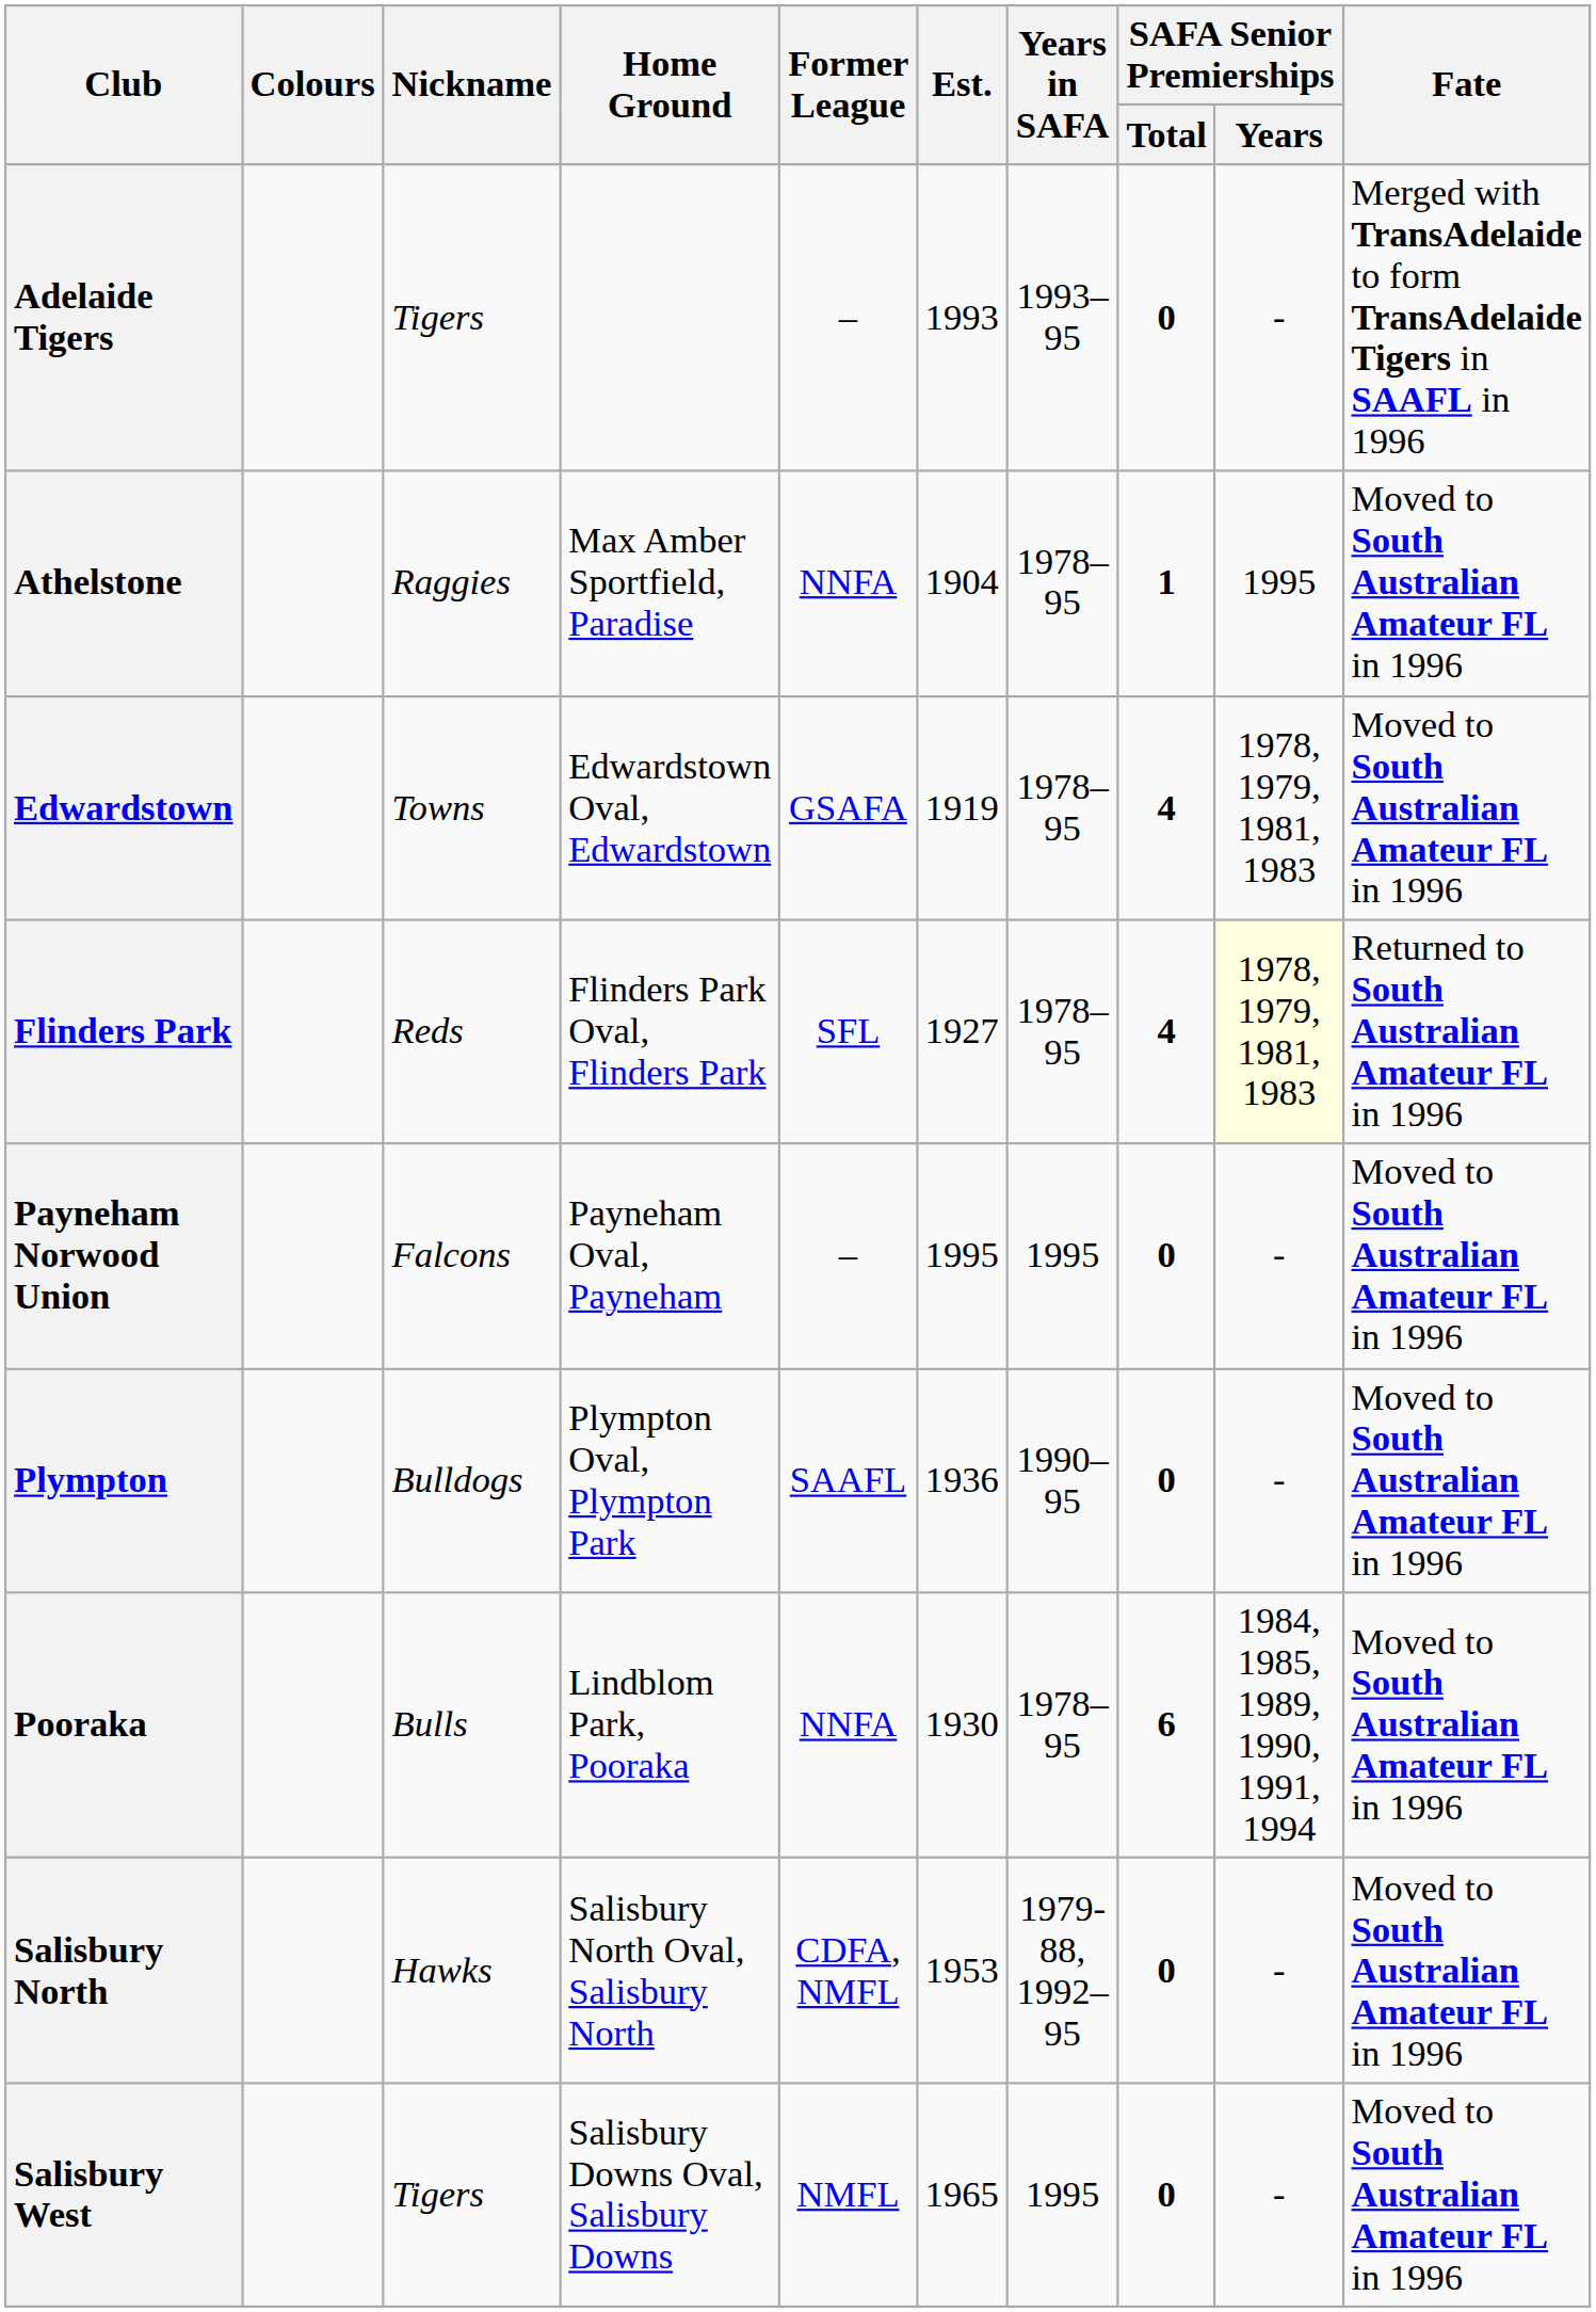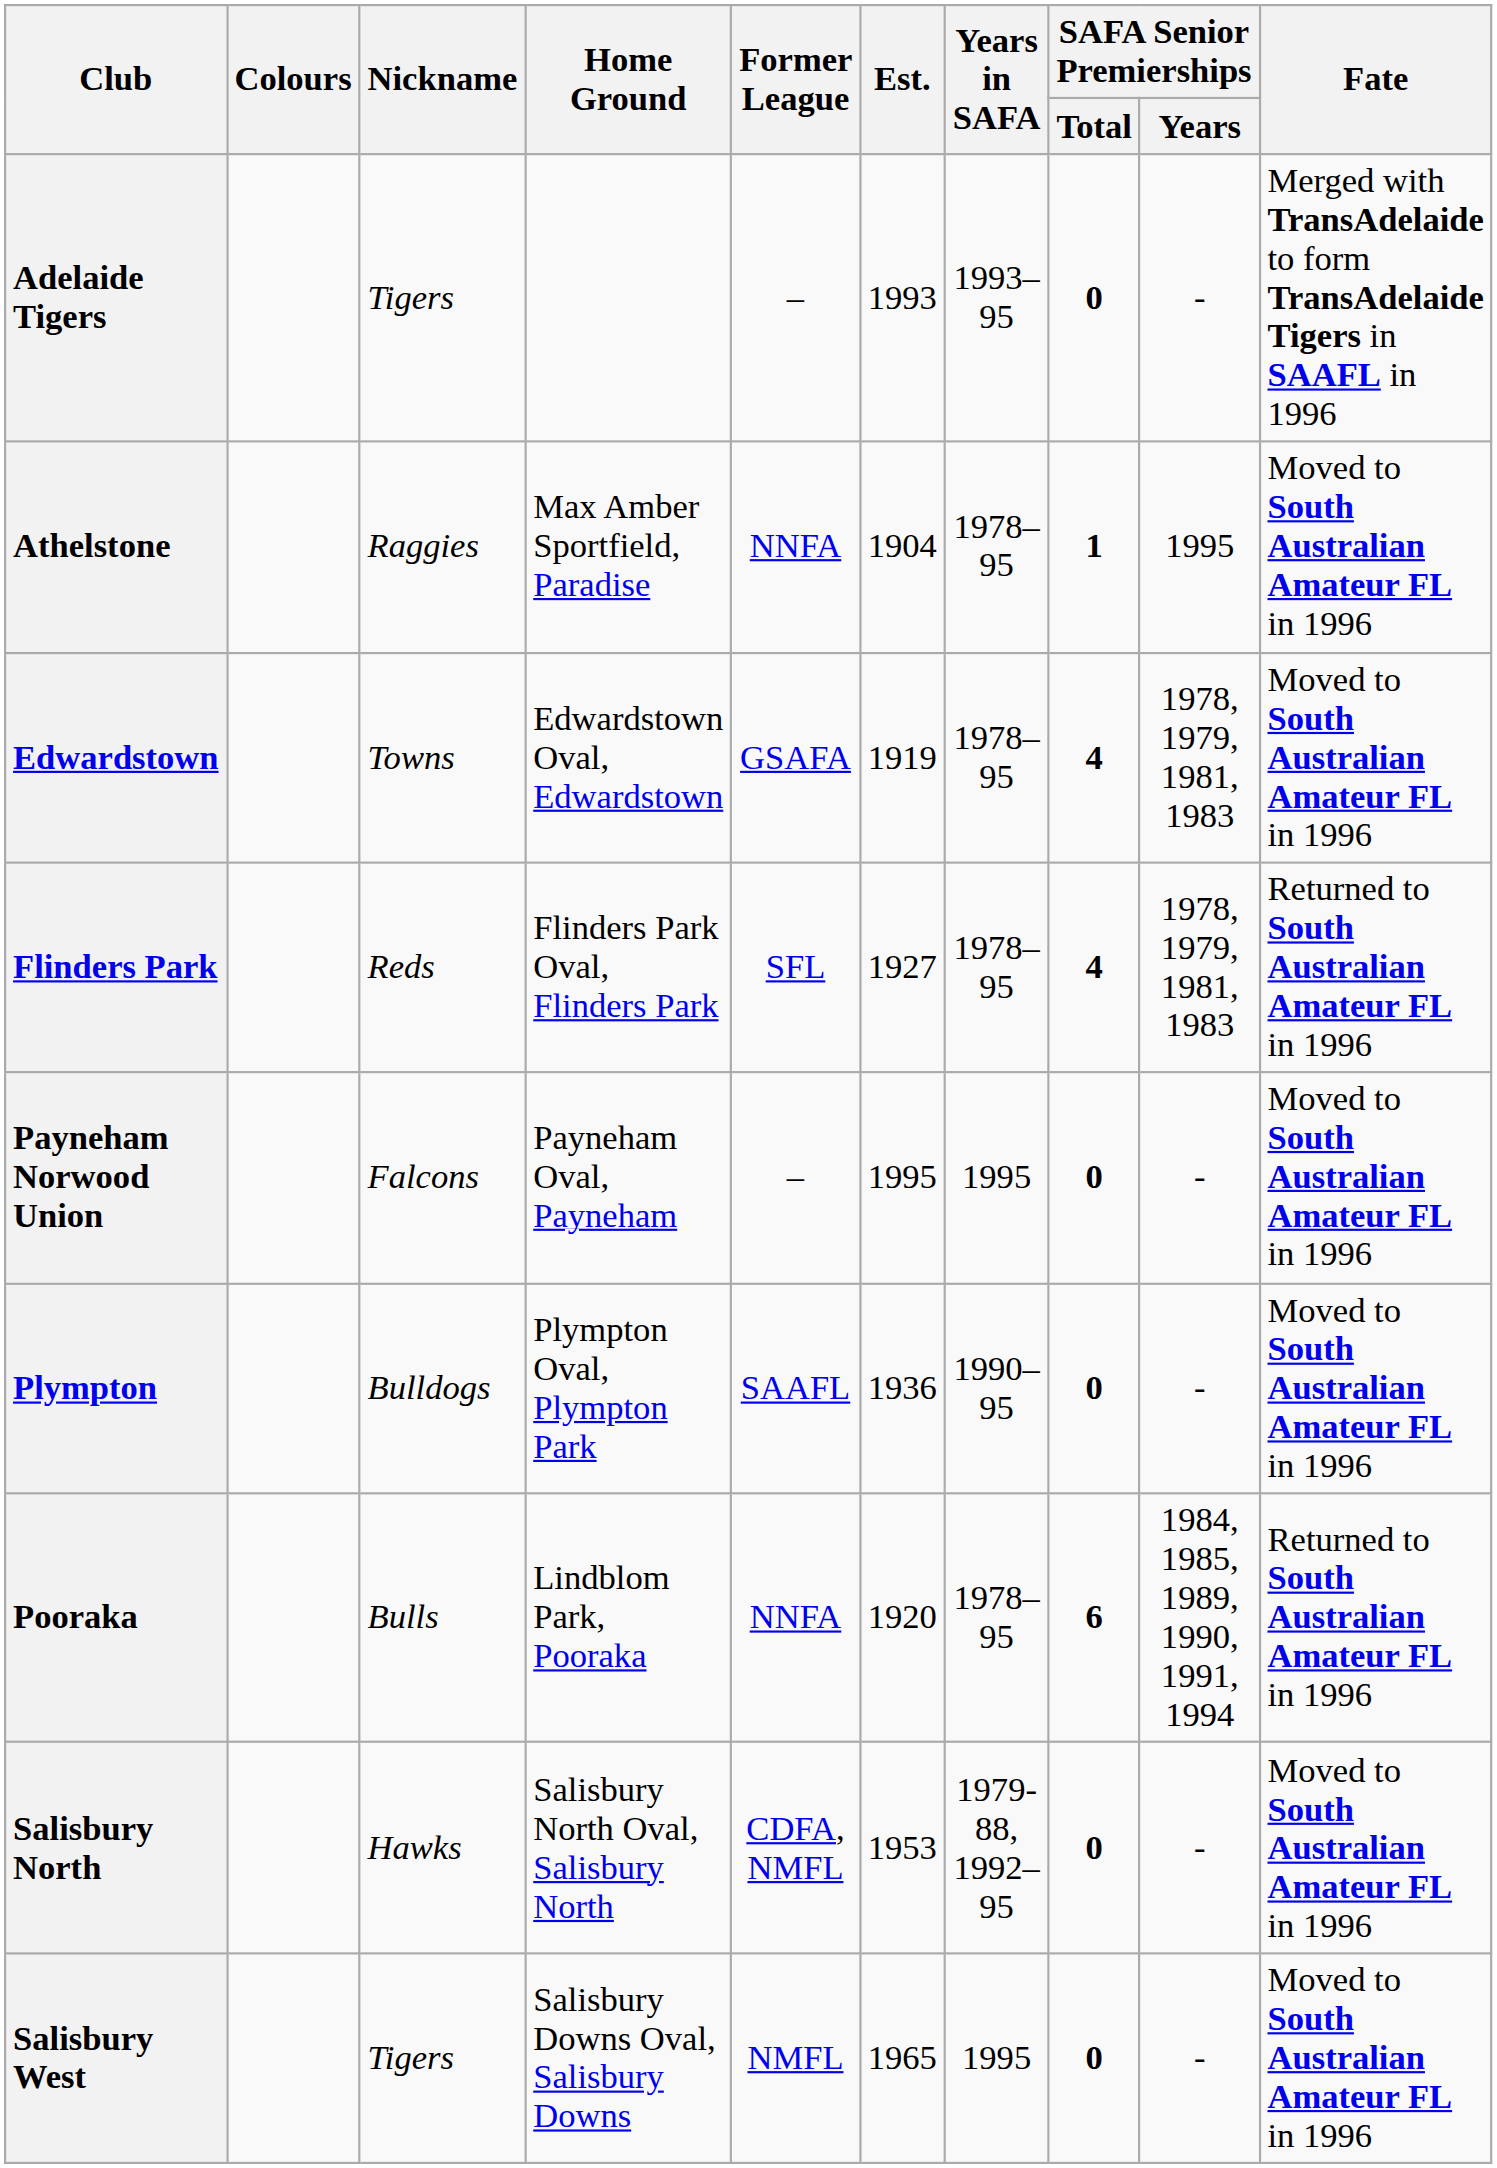Flinders Park | SAFA Senior Premierships / Years: lightyellow background -> no background
Pooraka | Est.: 1930 -> 1920
Pooraka | Fate: Moved to South Australian Amateur FL in 1996 -> Returned to South Australian Amateur FL in 1996
